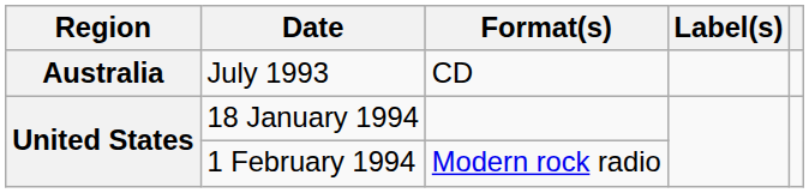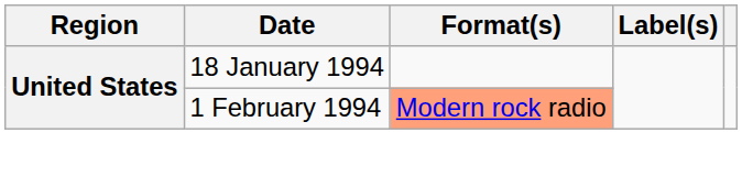- row: Australia | July 1993 | CD
1 February 1994 | Format(s): no background -> lightsalmon background
